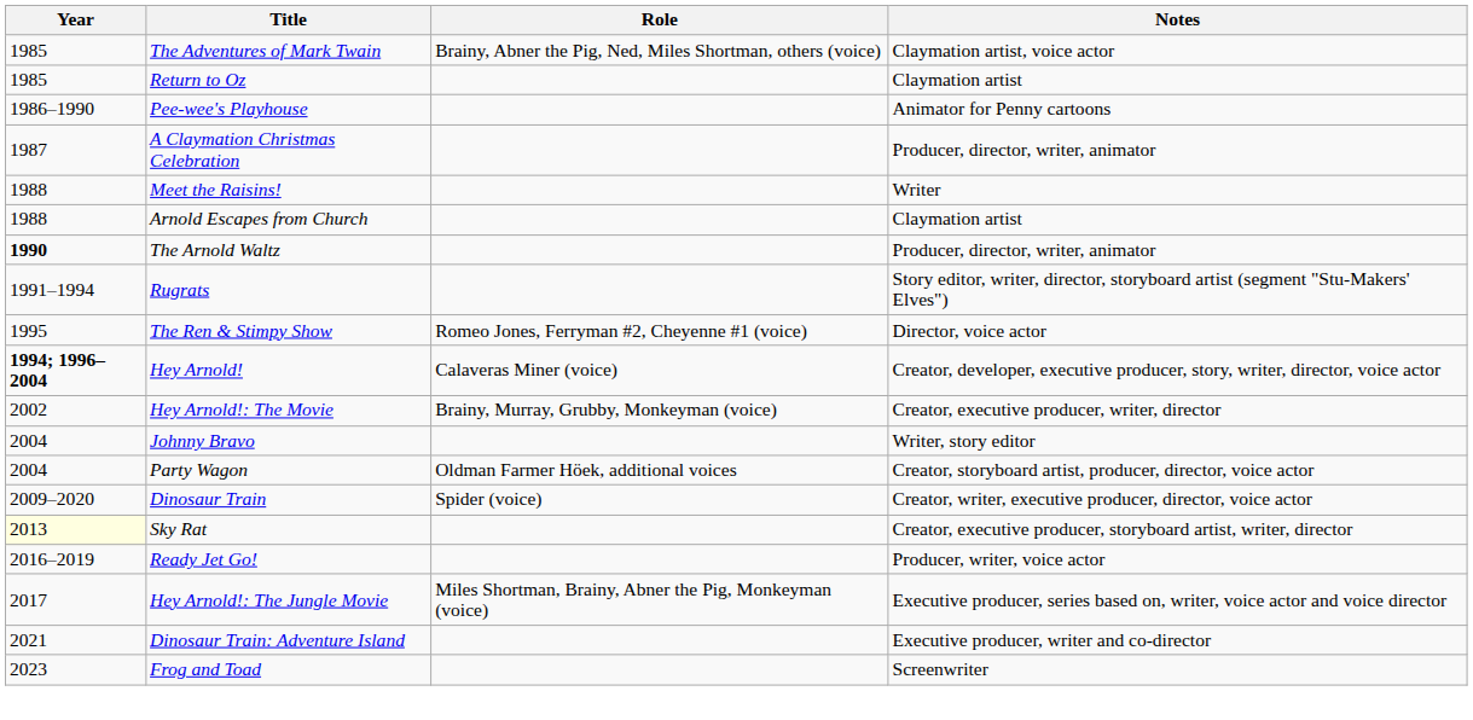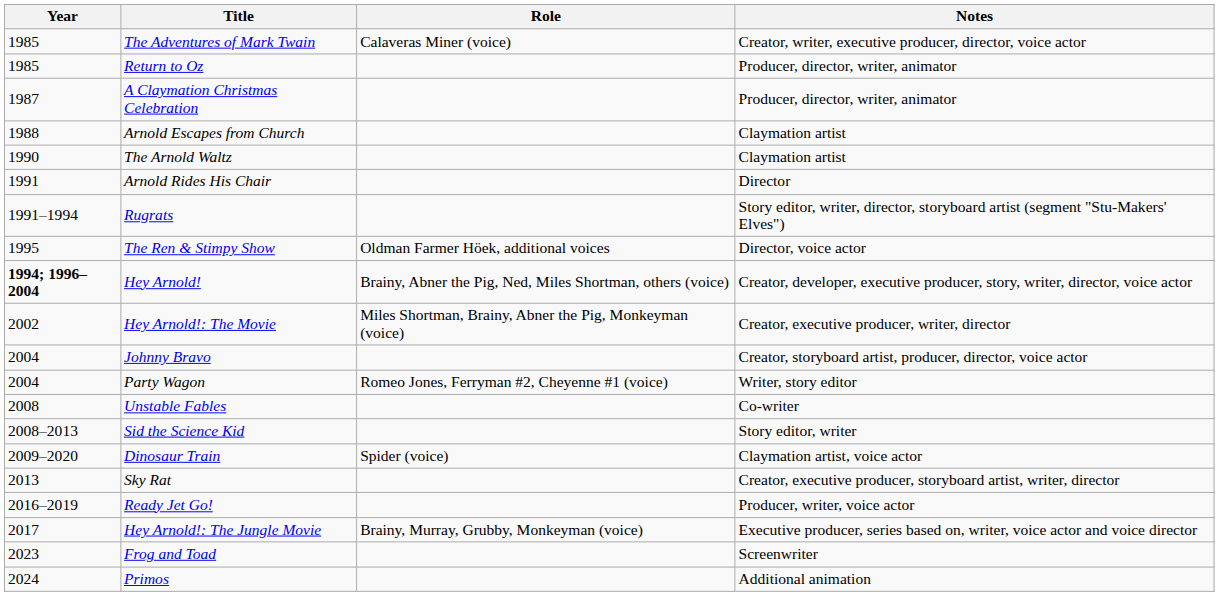The Adventures of Mark Twain | Role: Brainy, Abner the Pig, Ned, Miles Shortman, others (voice) -> Calaveras Miner (voice)
The Adventures of Mark Twain | Notes: Claymation artist, voice actor -> Creator, writer, executive producer, director, voice actor
Return to Oz | Notes: Claymation artist -> Producer, director, writer, animator
- row: 1986–1990 | Pee-wee's Playhouse | Animator for Penny cartoons
- row: 1988 | Meet the Raisins! | Writer
The Arnold Waltz | Year: bold -> normal
The Arnold Waltz | Notes: Producer, director, writer, animator -> Claymation artist
+ row: 1991 | Arnold Rides His Chair | Director
The Ren & Stimpy Show | Role: Romeo Jones, Ferryman #2, Cheyenne #1 (voice) -> Oldman Farmer Höek, additional voices
Hey Arnold! | Role: Calaveras Miner (voice) -> Brainy, Abner the Pig, Ned, Miles Shortman, others (voice)
Hey Arnold!: The Movie | Role: Brainy, Murray, Grubby, Monkeyman (voice) -> Miles Shortman, Brainy, Abner the Pig, Monkeyman (voice)
Johnny Bravo | Notes: Writer, story editor -> Creator, storyboard artist, producer, director, voice actor
Party Wagon | Role: Oldman Farmer Höek, additional voices -> Romeo Jones, Ferryman #2, Cheyenne #1 (voice)
Party Wagon | Notes: Creator, storyboard artist, producer, director, voice actor -> Writer, story editor
+ row: 2008 | Unstable Fables | Co-writer
+ row: 2008–2013 | Sid the Science Kid | Story editor, writer
Dinosaur Train | Notes: Creator, writer, executive producer, director, voice actor -> Claymation artist, voice actor
Sky Rat | Year: lightyellow background -> no background
Hey Arnold!: The Jungle Movie | Role: Miles Shortman, Brainy, Abner the Pig, Monkeyman (voice) -> Brainy, Murray, Grubby, Monkeyman (voice)
- row: 2021 | Dinosaur Train: Adventure Island | Executive producer, writer and co-director
+ row: 2024 | Primos | Additional animation
